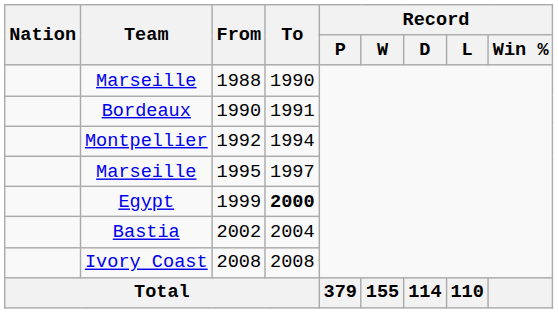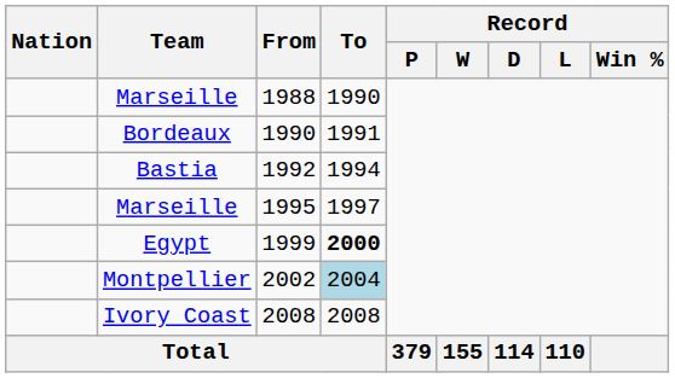1992 | Team: Montpellier -> Bastia
2002 | Team: Bastia -> Montpellier
2002 | To: no background -> lightblue background
